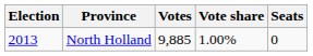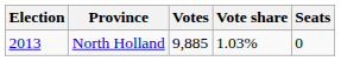North Holland | Vote share: 1.00% -> 1.03%
